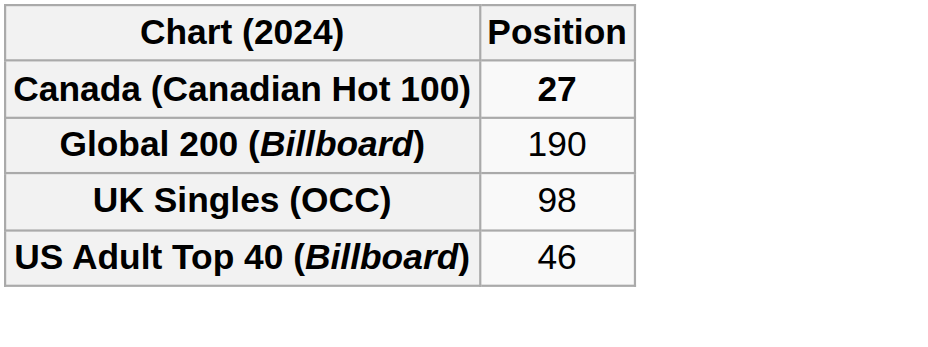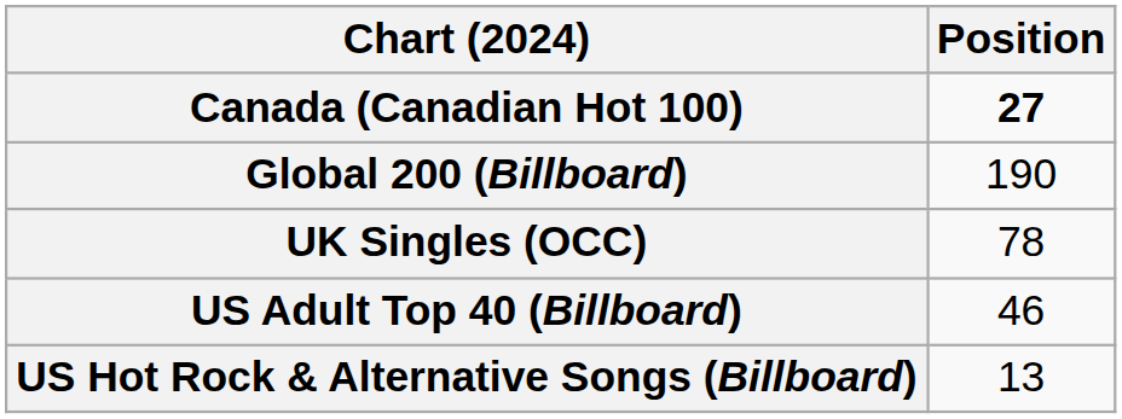UK Singles (OCC) | Position: 98 -> 78
+ row: US Hot Rock & Alternative Songs (Billboard) | 13
